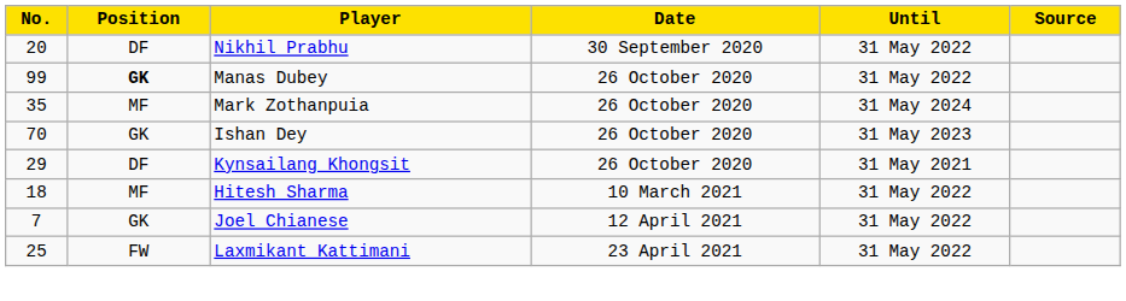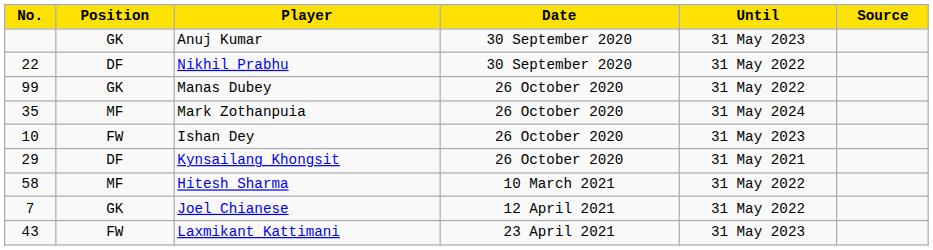+ row: GK | Anuj Kumar | 30 September 2020 | 31 May 2023
Nikhil Prabhu | No.: 20 -> 22
Manas Dubey | Position: bold -> normal
Ishan Dey | No.: 70 -> 10
Ishan Dey | Position: GK -> FW
Hitesh Sharma | No.: 18 -> 58
Laxmikant Kattimani | No.: 25 -> 43
Laxmikant Kattimani | Until: 31 May 2022 -> 31 May 2023
